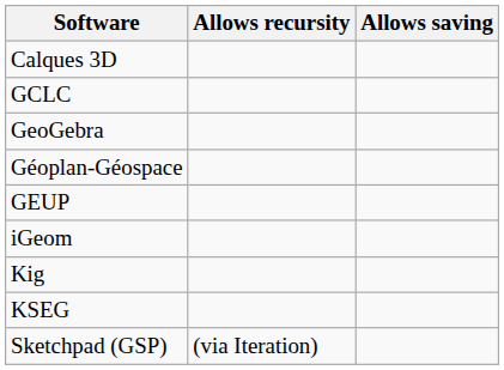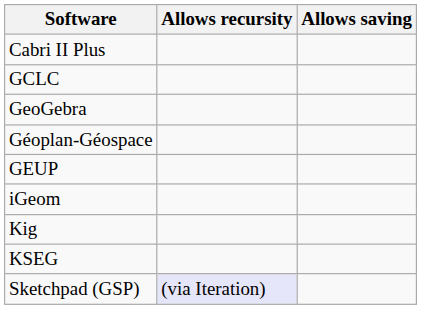+ row: Cabri II Plus
- row: Calques 3D
Sketchpad (GSP) | Allows recursity: no background -> lavender background
